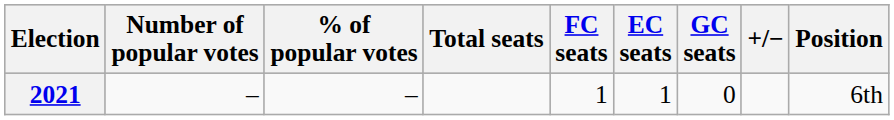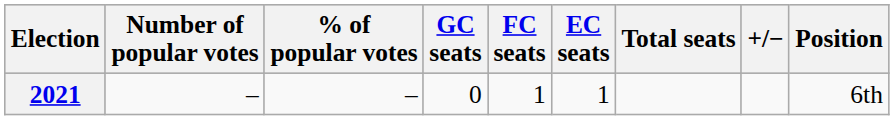columns swapped: GC seats <-> Total seats
